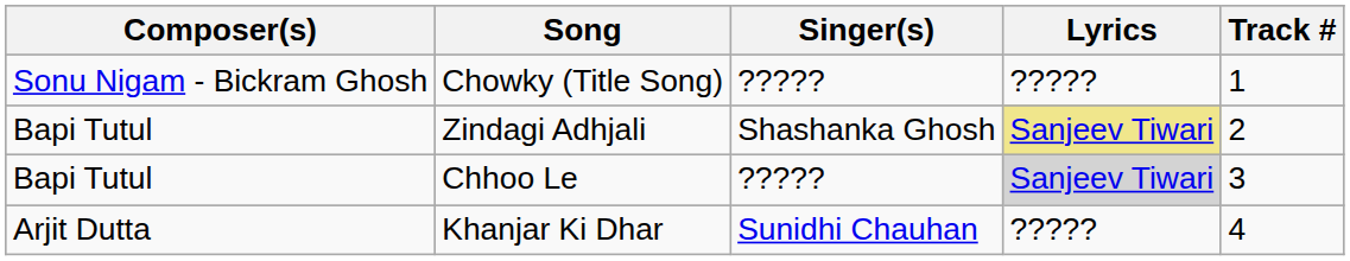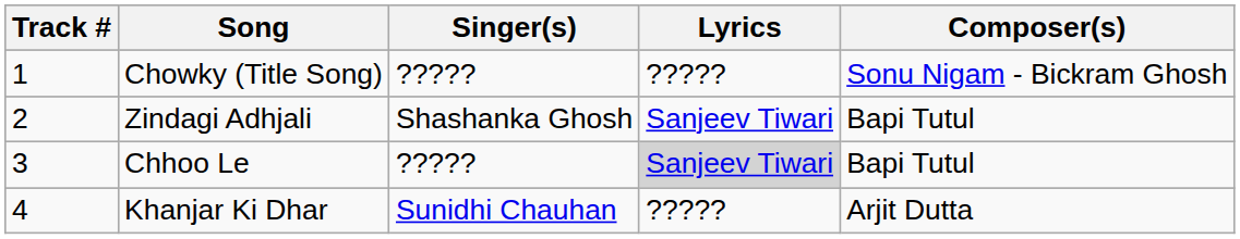columns swapped: Track # <-> Composer(s)
Zindagi Adhjali | Lyrics: khaki background -> no background
